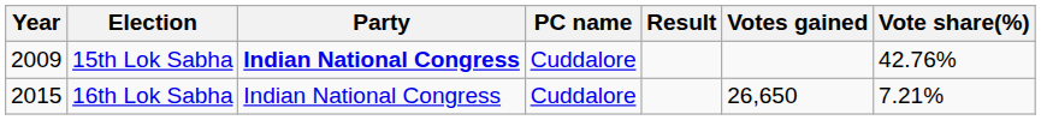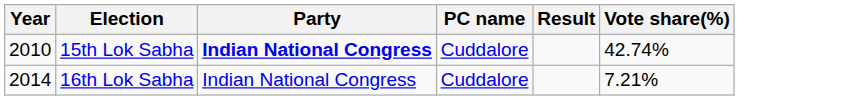- column: Votes gained | 26,650
15th Lok Sabha | Year: 2009 -> 2010
15th Lok Sabha | Vote share(%): 42.76% -> 42.74%
16th Lok Sabha | Year: 2015 -> 2014
